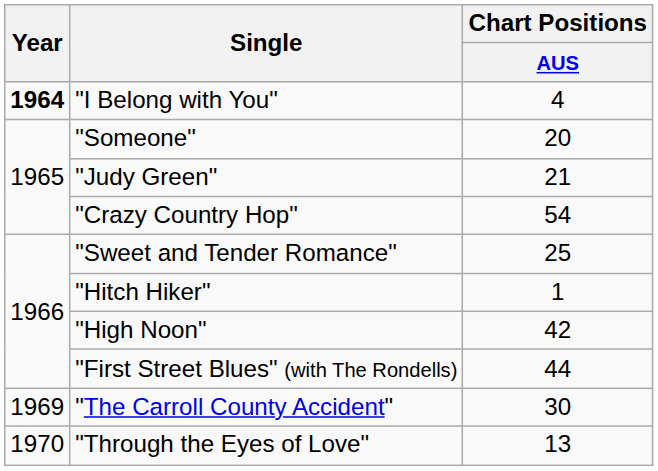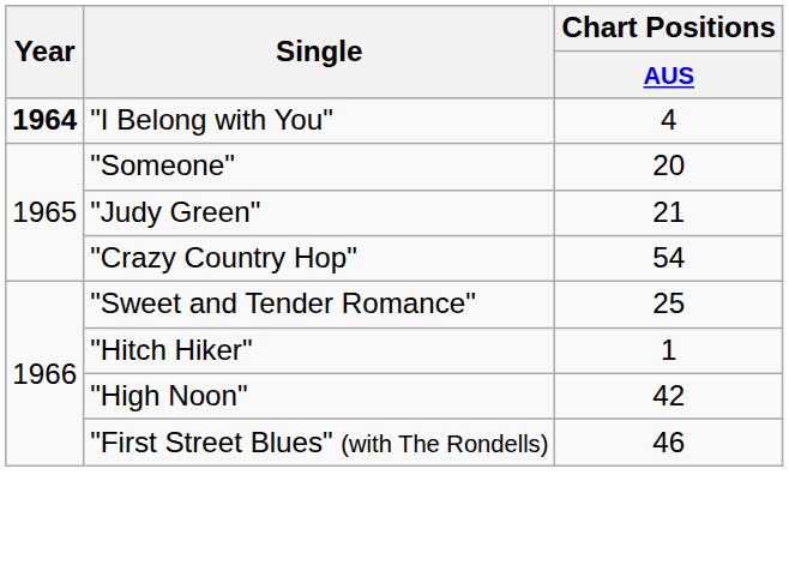"First Street Blues" (with The Rondells) | Chart Positions / AUS: 44 -> 46
- row: 1969 | "The Carroll County Accident" | 30
- row: 1970 | "Through the Eyes of Love" | 13
